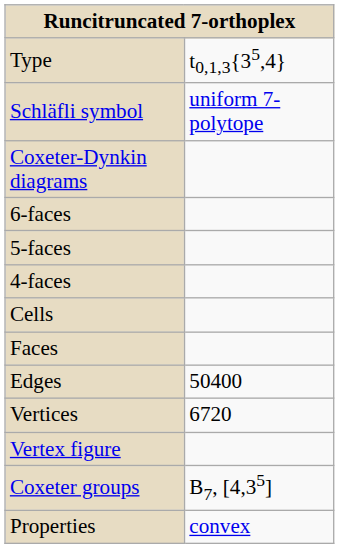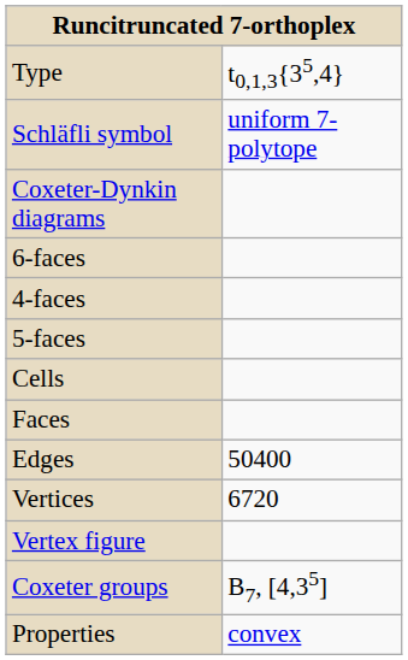rows swapped: 5-faces <-> 4-faces
